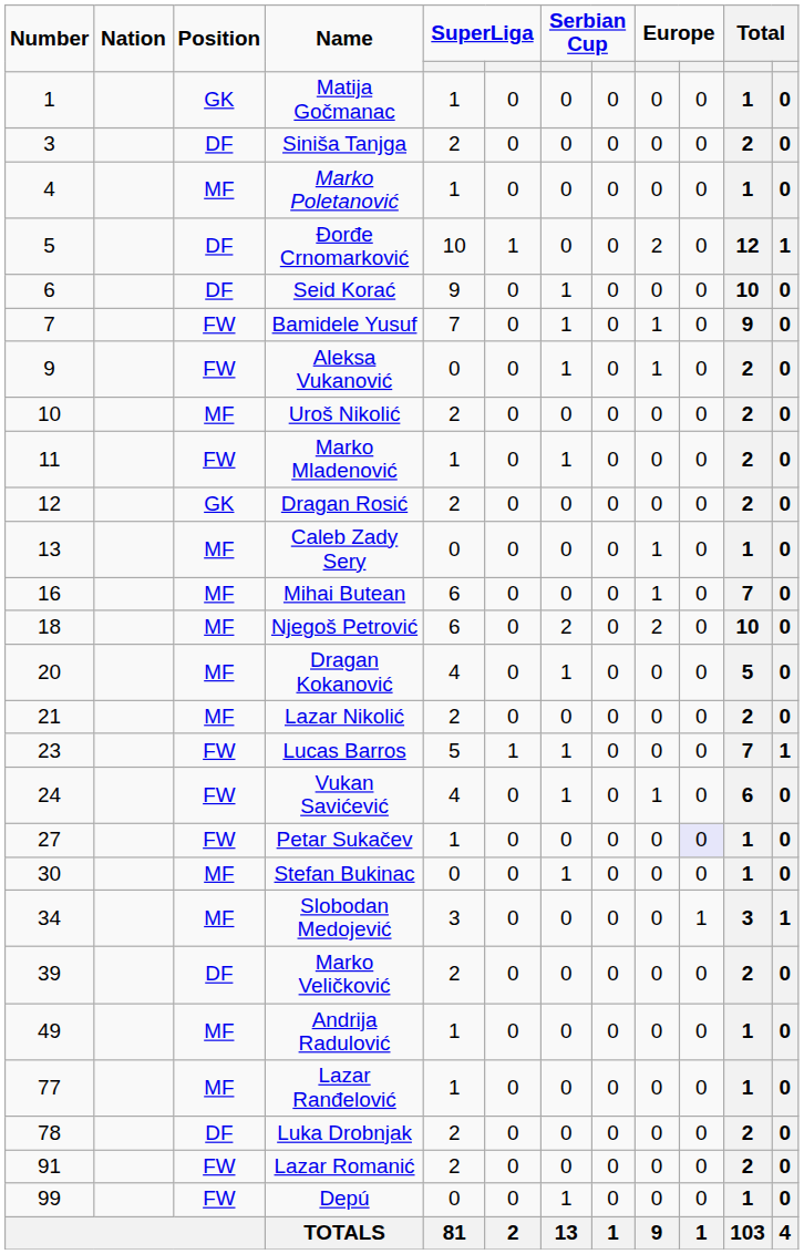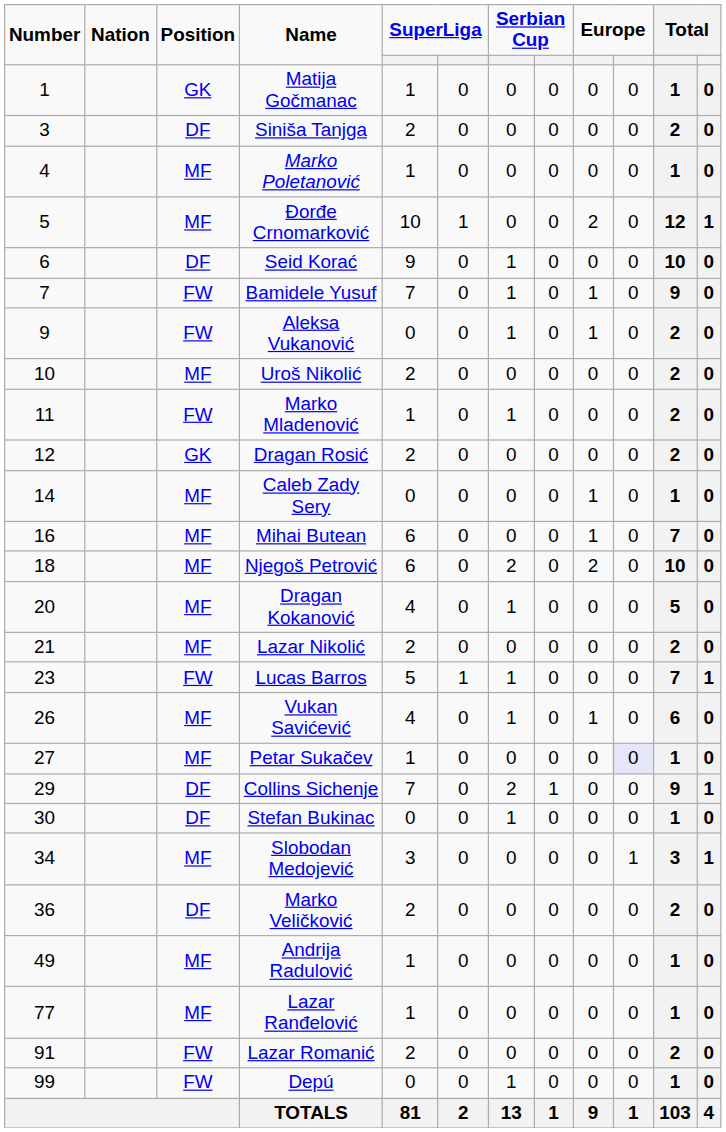Đorđe Crnomarković | Position: DF -> MF
Caleb Zady Sery | Number: 13 -> 14
Vukan Savićević | Number: 24 -> 26
Vukan Savićević | Position: FW -> MF
Petar Sukačev | Position: FW -> MF
+ row: 29 | DF | Collins Sichenje | 7 | 0 | 2 | 1 | 0 | 0 | 9 | 1
Stefan Bukinac | Position: MF -> DF
Marko Veličković | Number: 39 -> 36
- row: 78 | DF | Luka Drobnjak | 2 | 0 | 0 | 0 | 0 | 0 | 2 | 0
